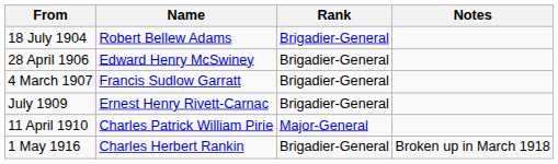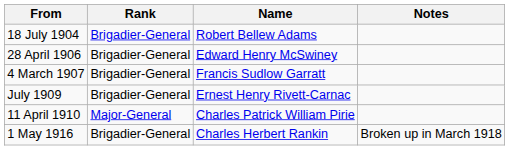columns swapped: Rank <-> Name
